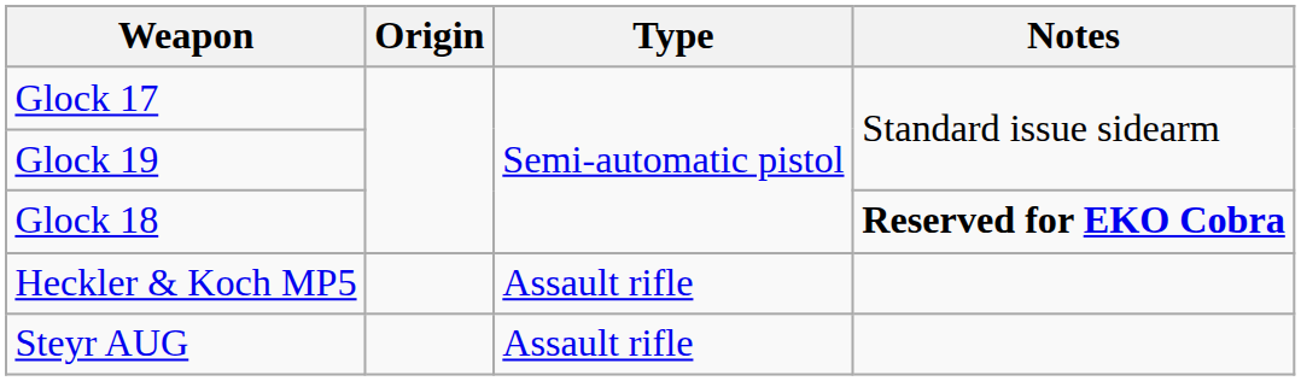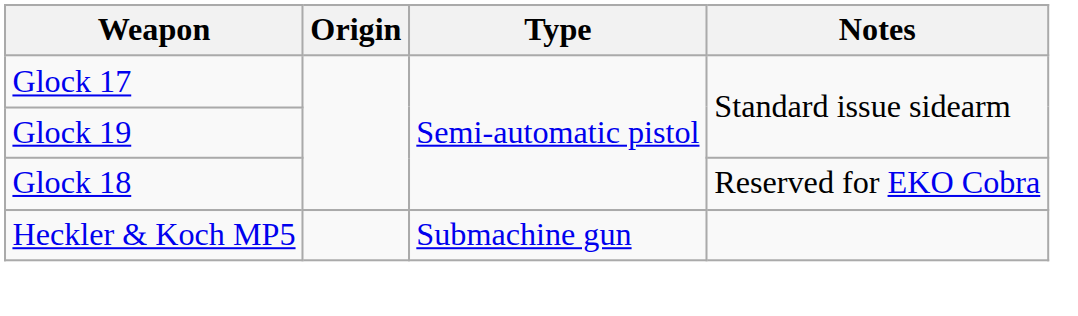Glock 18 | Notes: bold -> normal
Heckler & Koch MP5 | Type: Assault rifle -> Submachine gun
- row: Steyr AUG | Assault rifle
